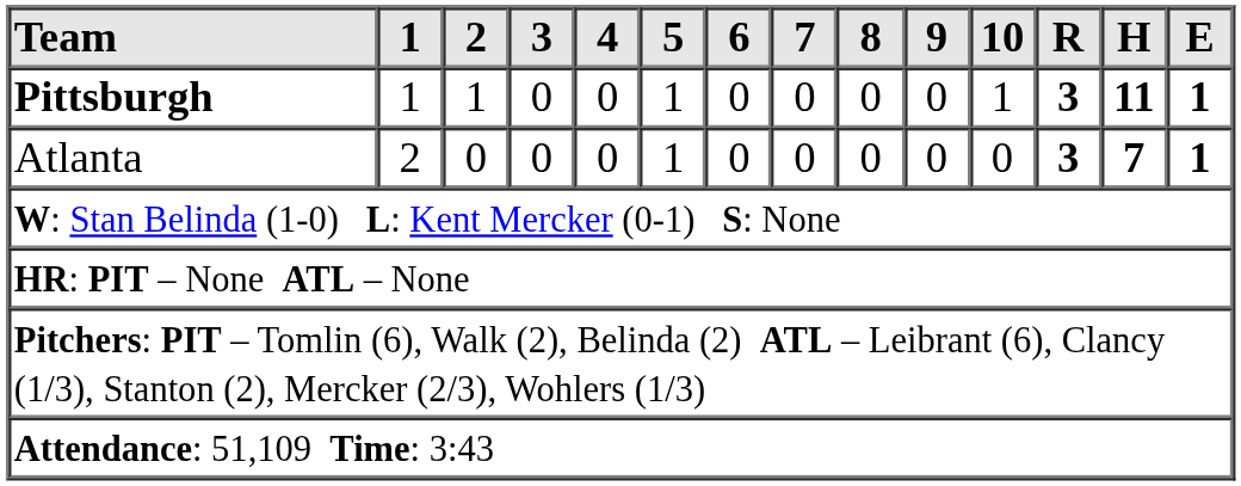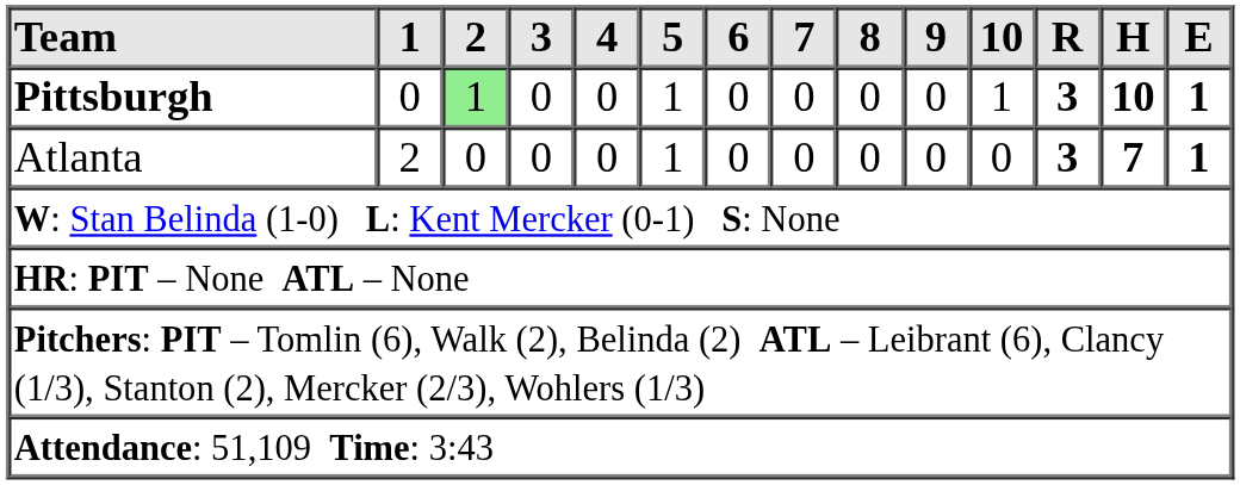Pittsburgh | 1: 1 -> 0
Pittsburgh | 2: no background -> lightgreen background
Pittsburgh | H: 11 -> 10
